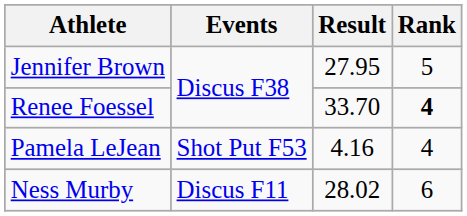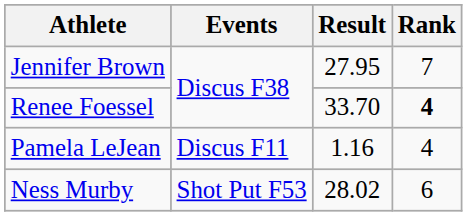Jennifer Brown | Rank: 5 -> 7
Pamela LeJean | Events: Shot Put F53 -> Discus F11
Pamela LeJean | Result: 4.16 -> 1.16
Ness Murby | Events: Discus F11 -> Shot Put F53
